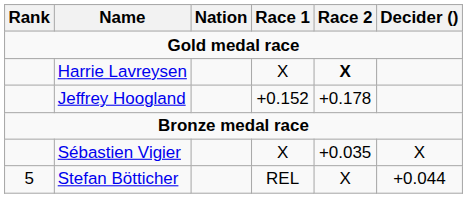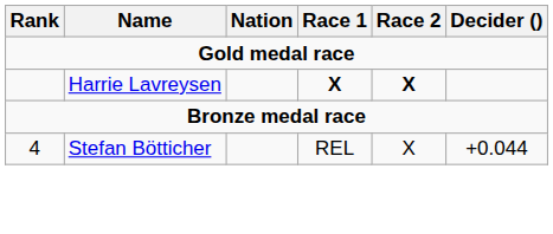Harrie Lavreysen | Race 1: normal -> bold
- row: Jeffrey Hoogland | +0.152 | +0.178
- row: Sébastien Vigier | X | +0.035 | X
Stefan Bötticher | Rank: 5 -> 4
